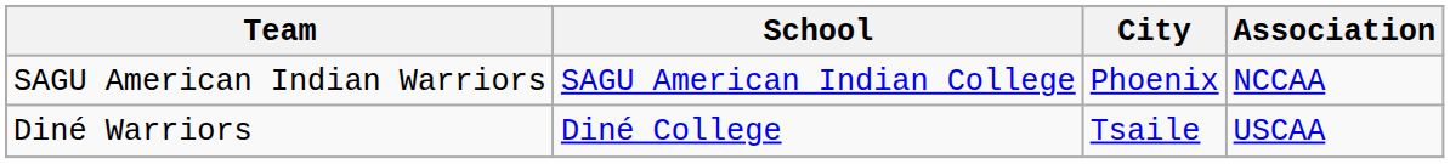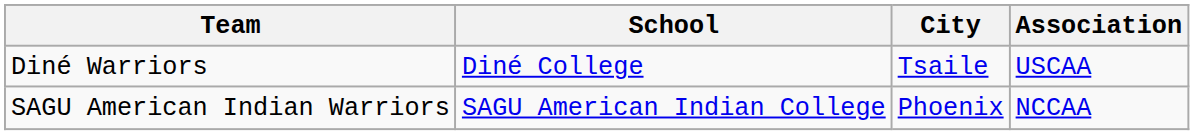rows swapped: Diné Warriors <-> SAGU American Indian Warriors
